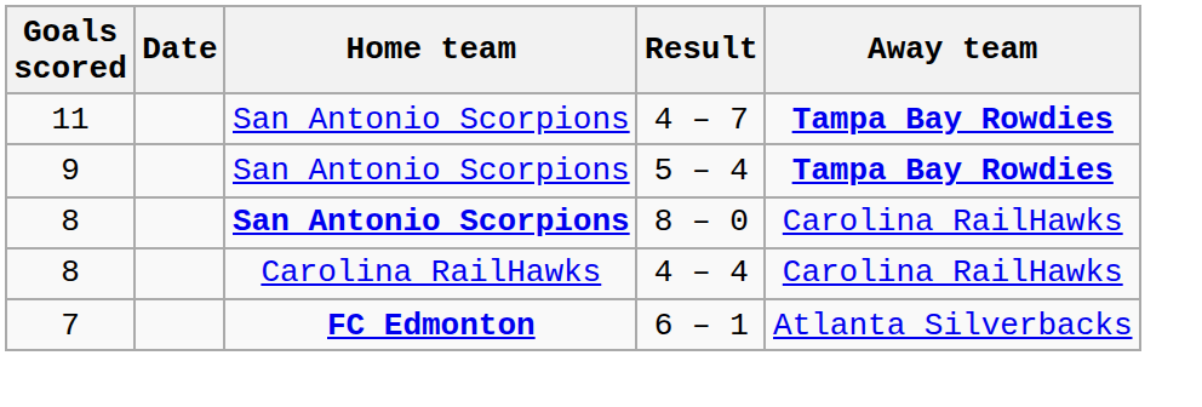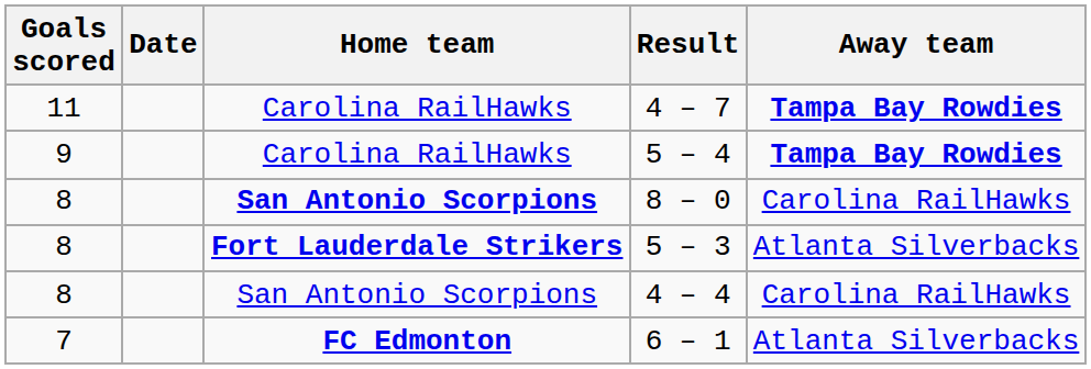4 – 7 | Home team: San Antonio Scorpions -> Carolina RailHawks
5 – 4 | Home team: San Antonio Scorpions -> Carolina RailHawks
+ row: 8 | Fort Lauderdale Strikers | 5 – 3 | Atlanta Silverbacks
4 – 4 | Home team: Carolina RailHawks -> San Antonio Scorpions
